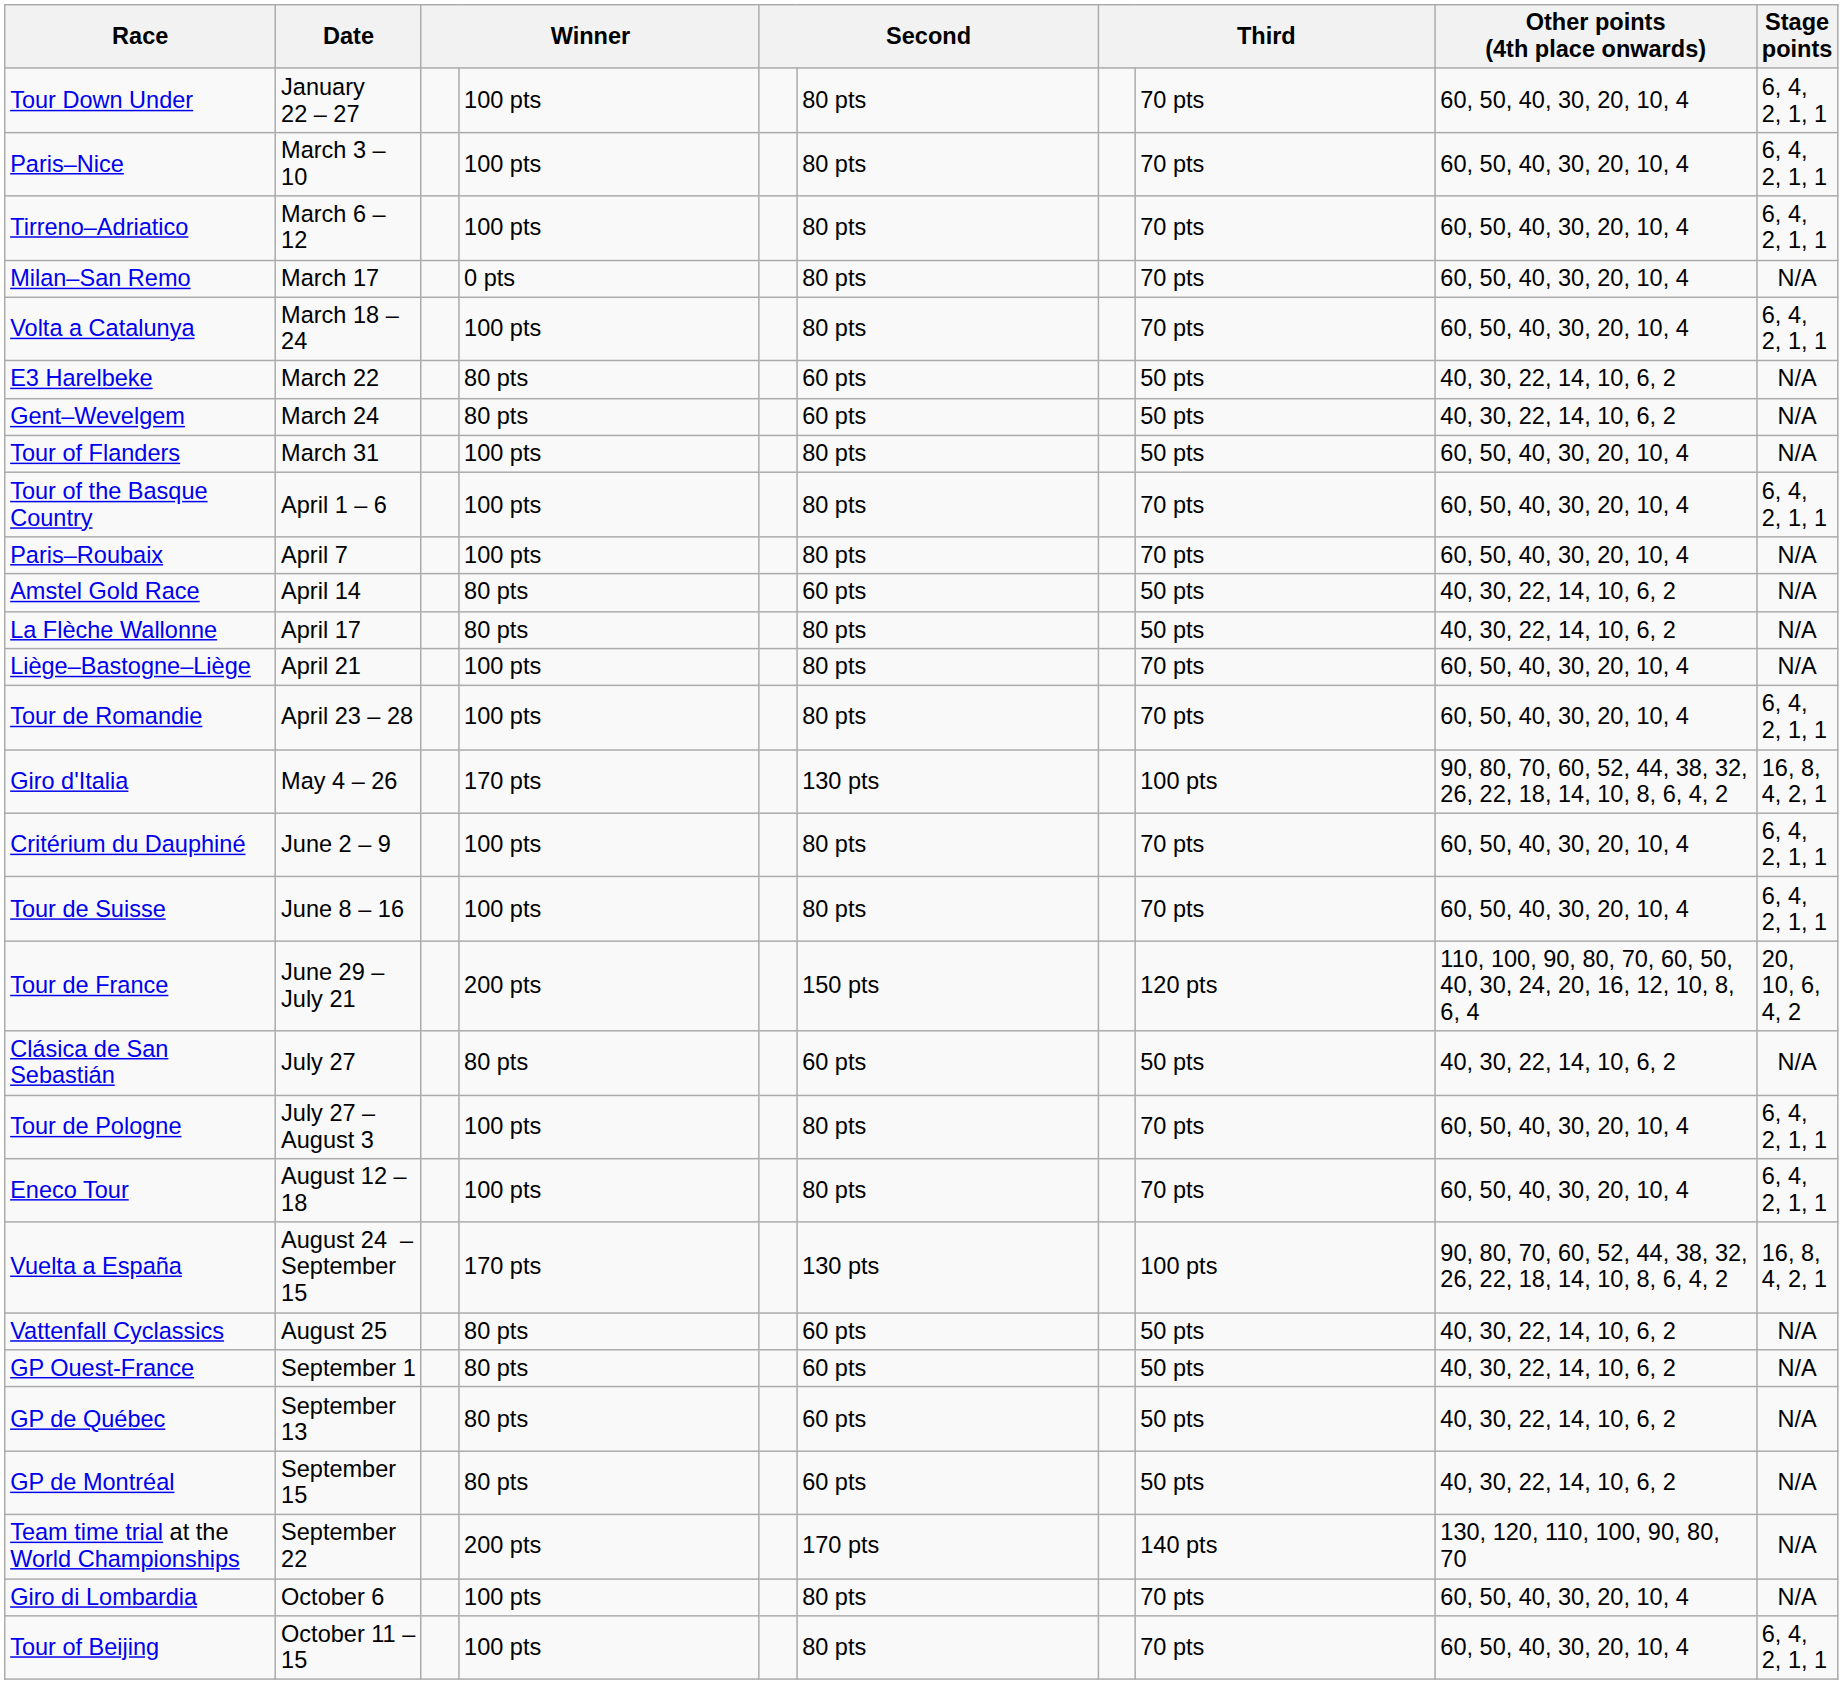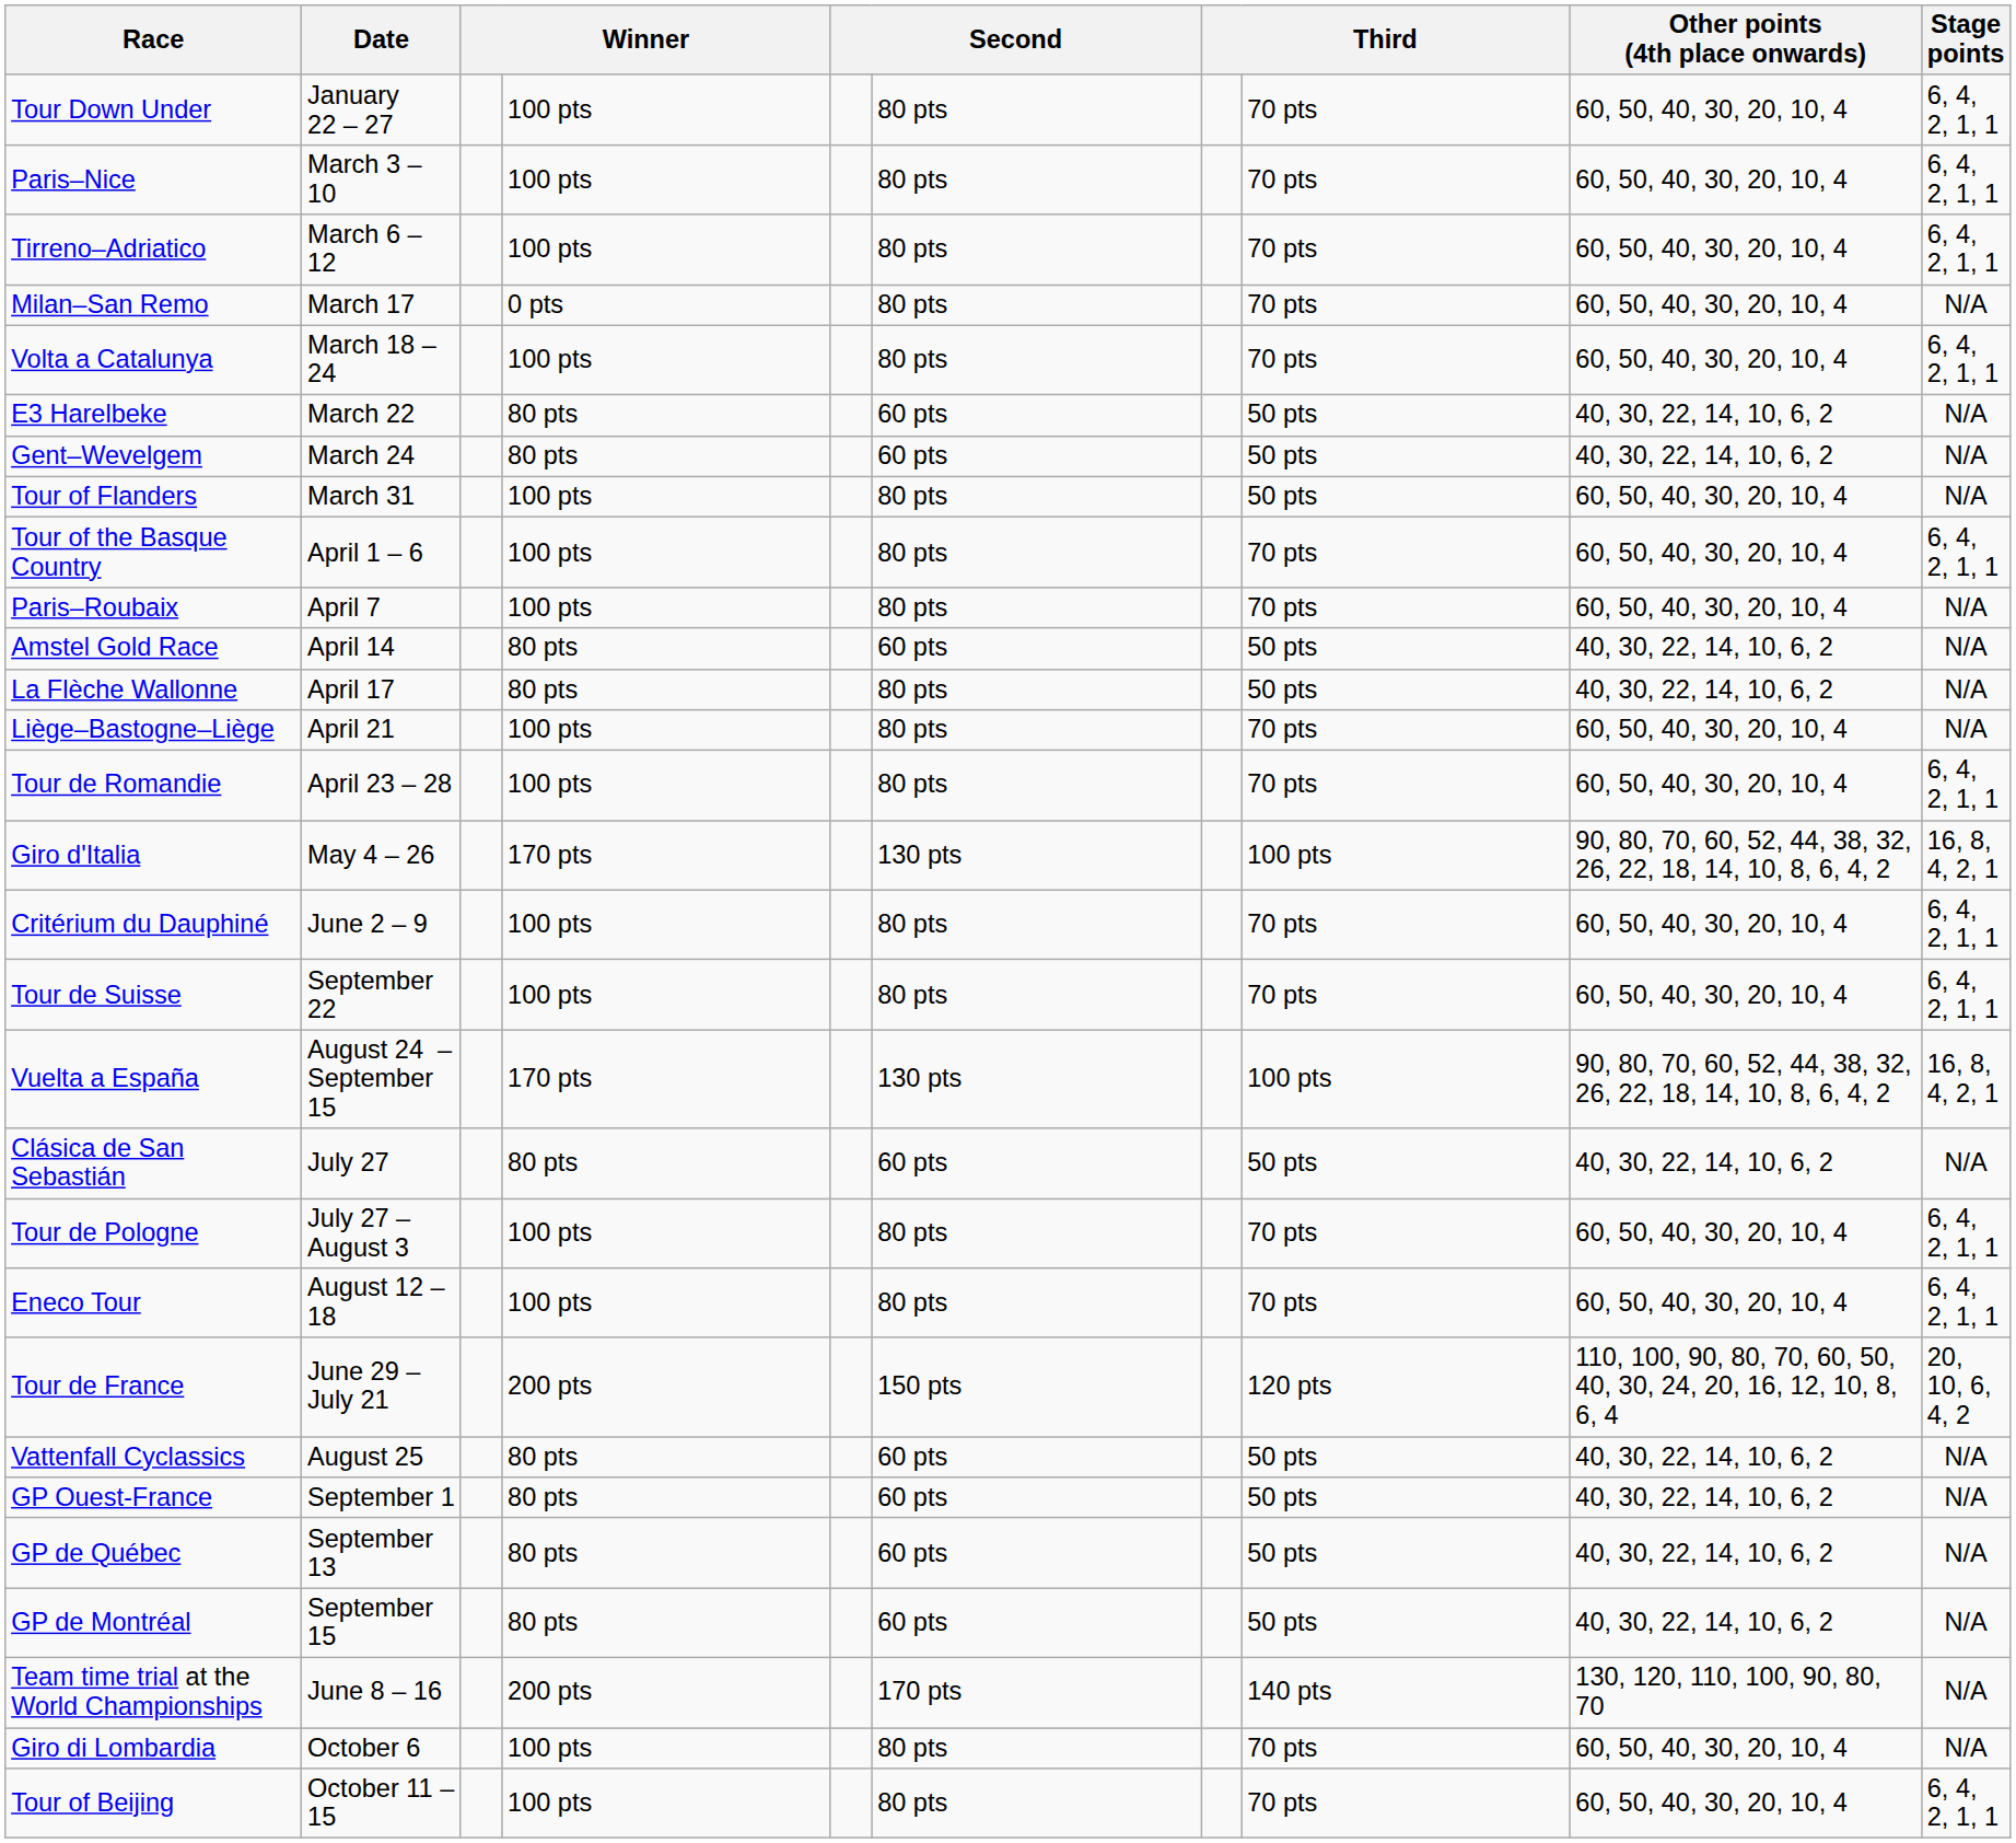Tour de Suisse | Date: June 8 – 16 -> September 22
rows swapped: Tour de France <-> Vuelta a España
Team time trial at the World Championships | Date: September 22 -> June 8 – 16
